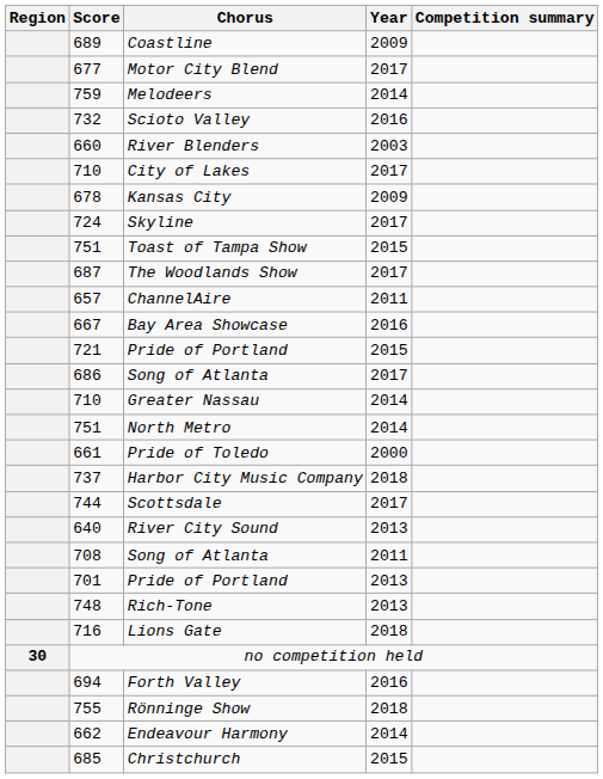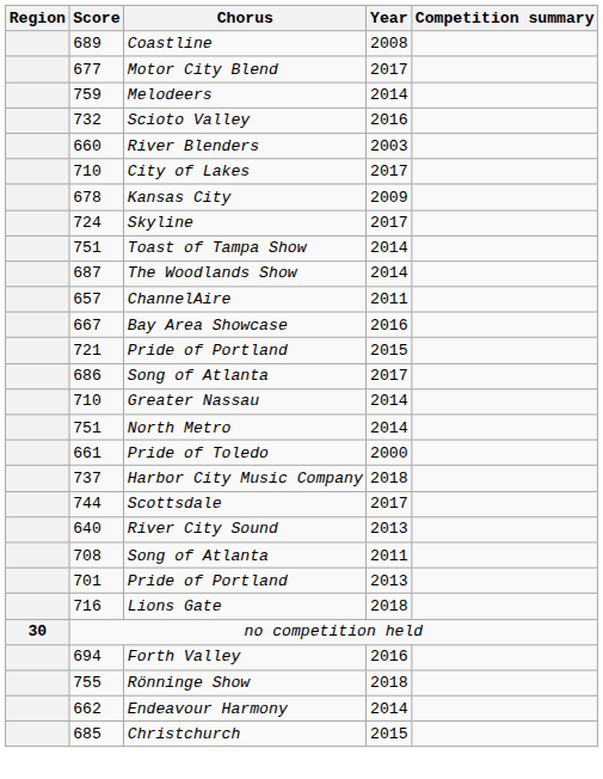Coastline | Year: 2009 -> 2008
Toast of Tampa Show | Year: 2015 -> 2014
The Woodlands Show | Year: 2017 -> 2014
- row: 748 | Rich-Tone | 2013
